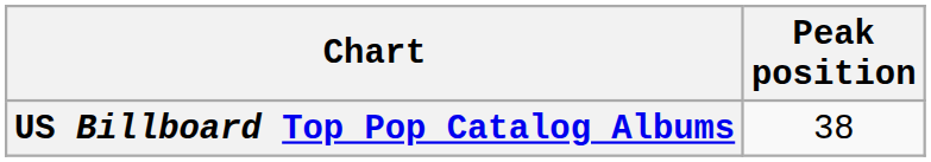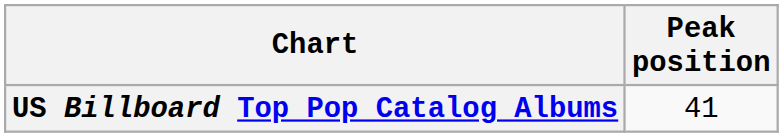US Billboard Top Pop Catalog Albums | Peak position: 38 -> 41
